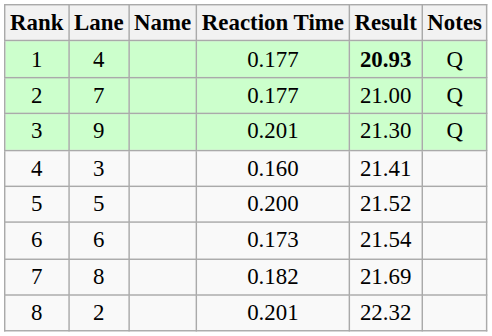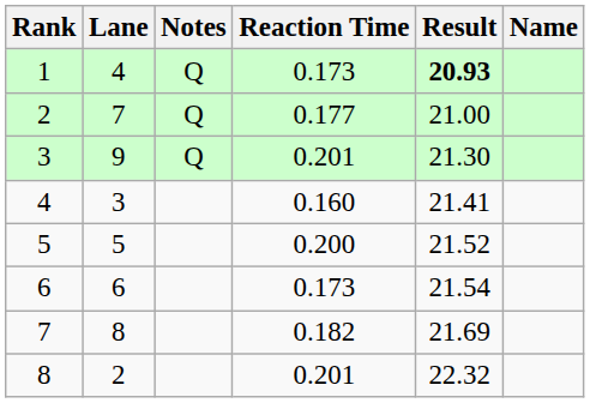columns swapped: Name <-> Notes
1 | Reaction Time: 0.177 -> 0.173
